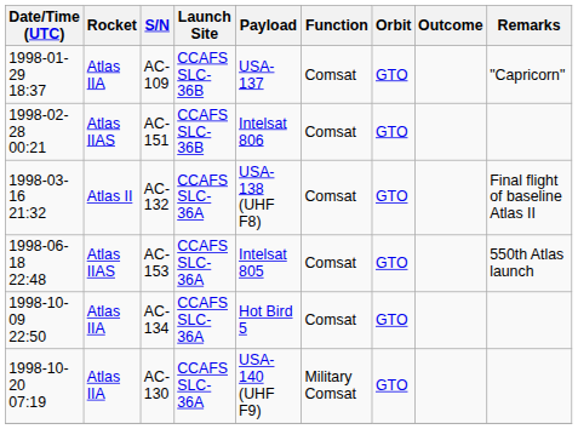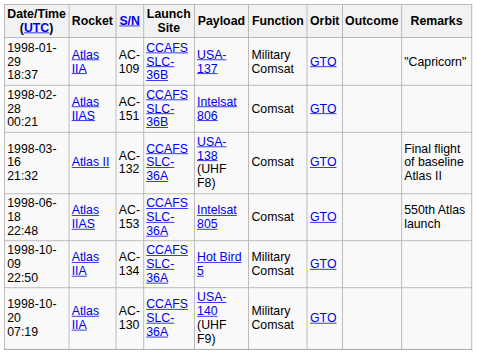AC-109 | Function: Comsat -> Military Comsat
AC-134 | Function: Comsat -> Military Comsat
